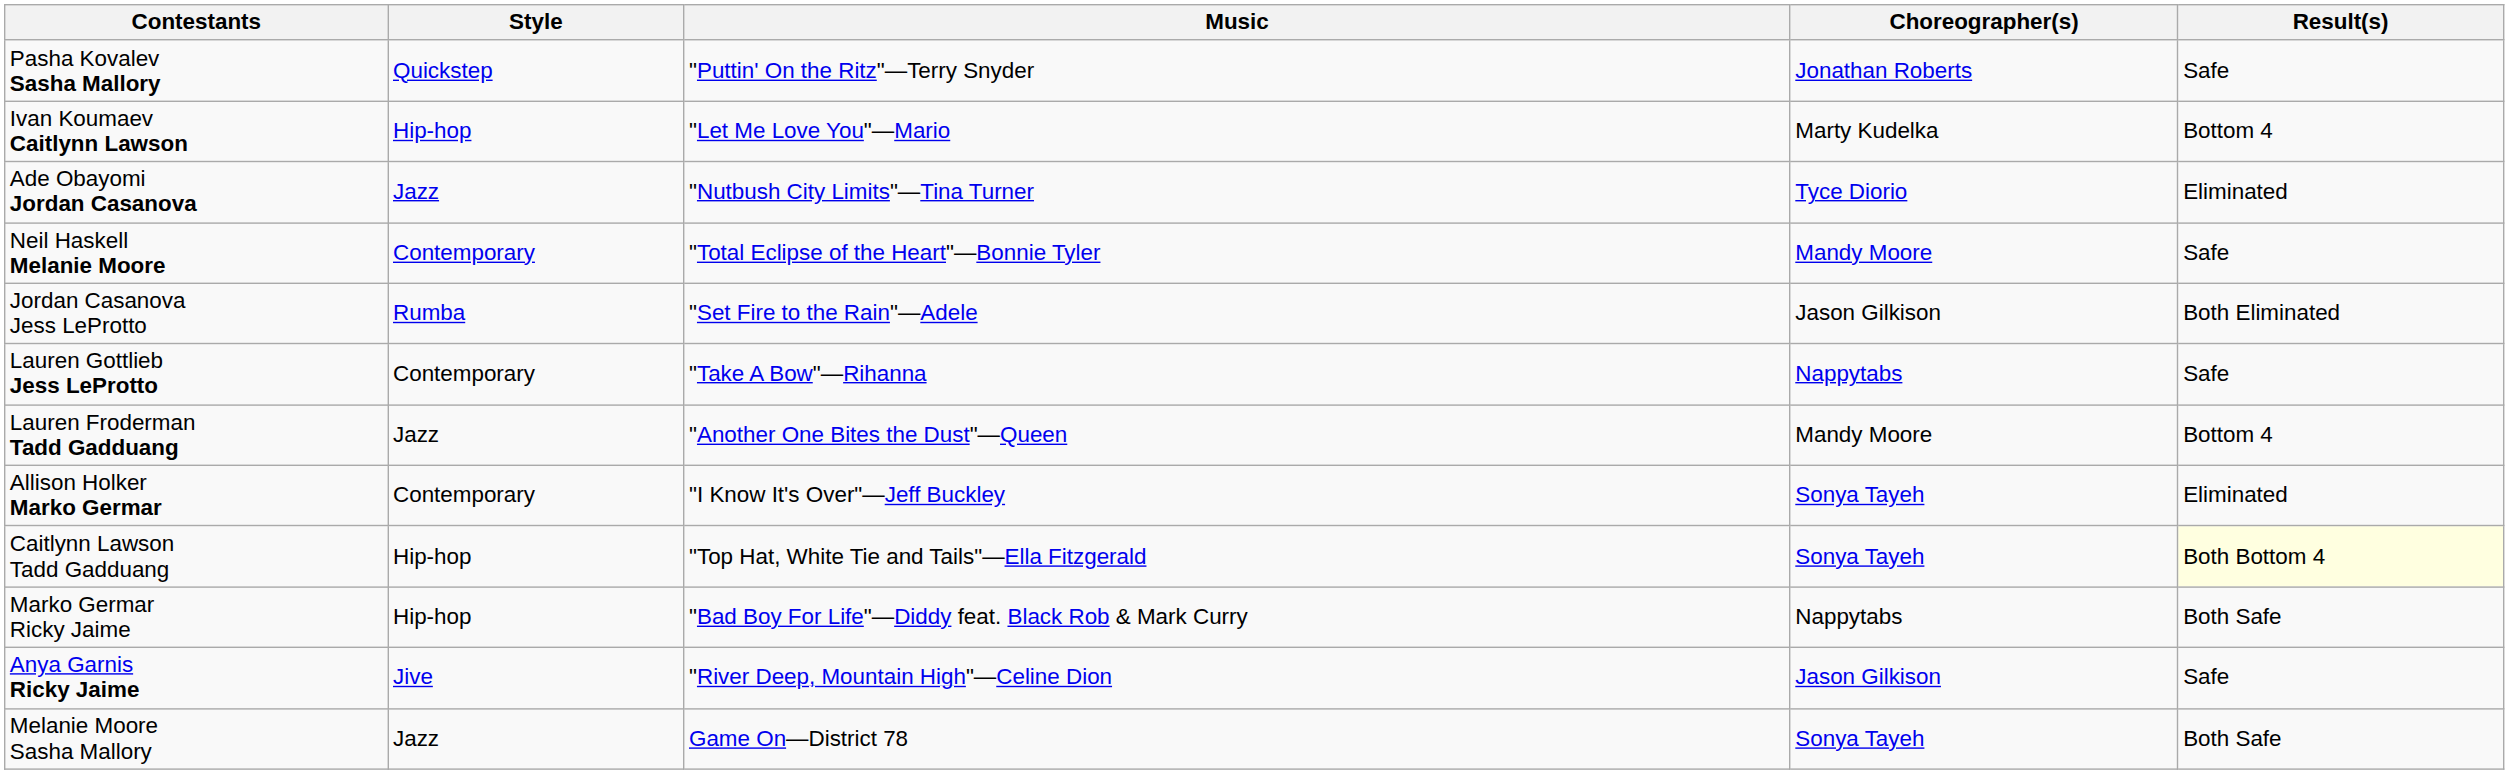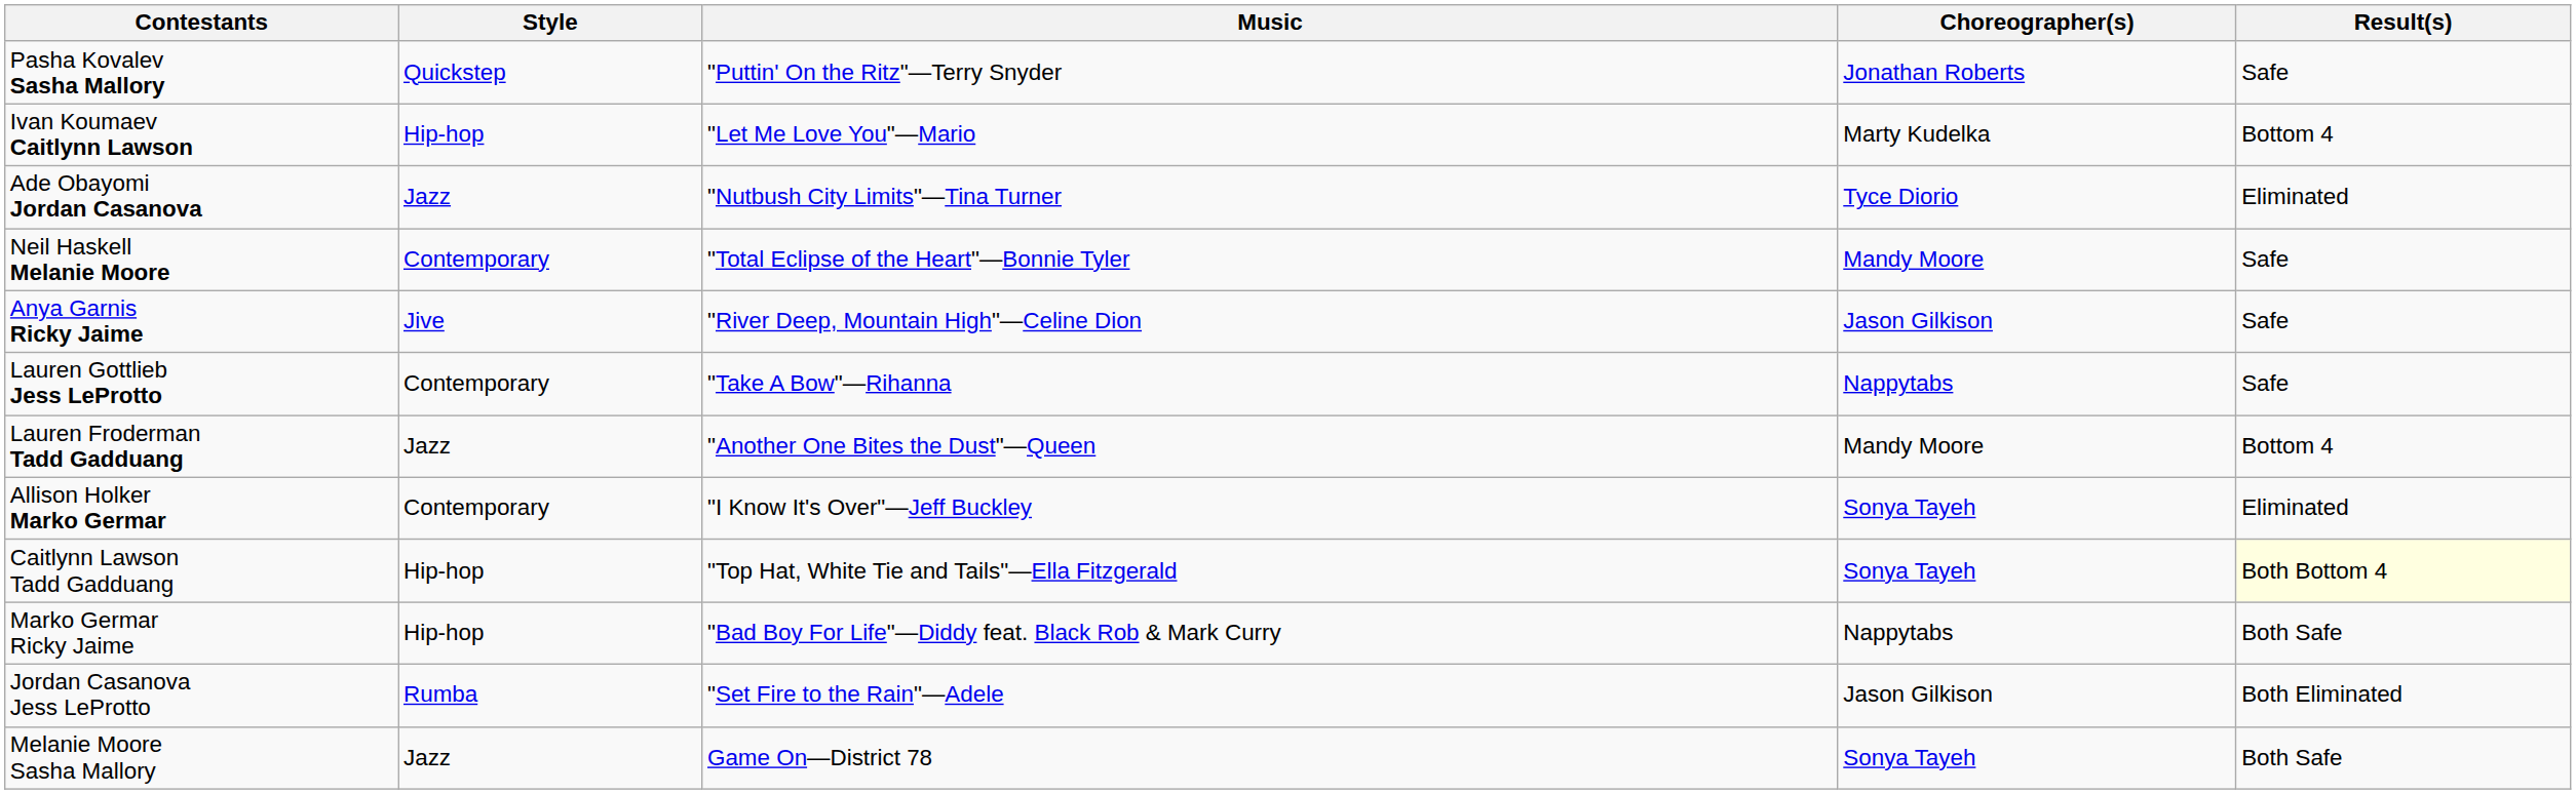rows swapped: Anya Garnis Ricky Jaime <-> Jordan Casanova Jess LeProtto
